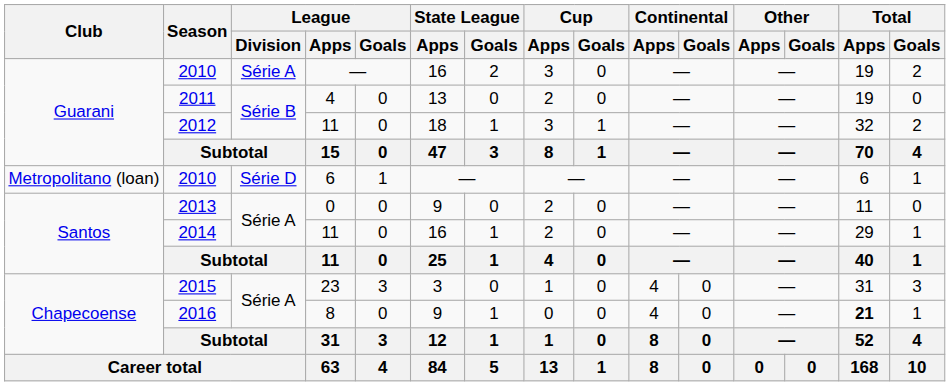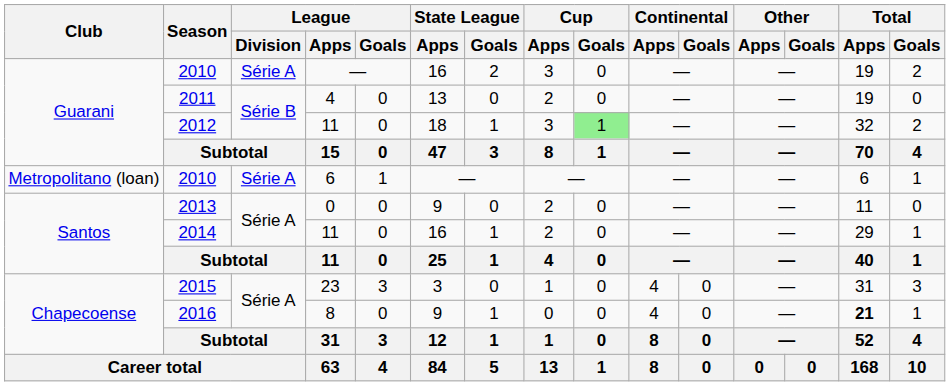2012 | Cup / Goals: no background -> lightgreen background
2010 / 6 | League / Division: Série D -> Série A
